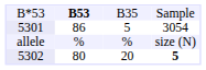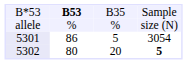rows swapped: allele <-> 5301
